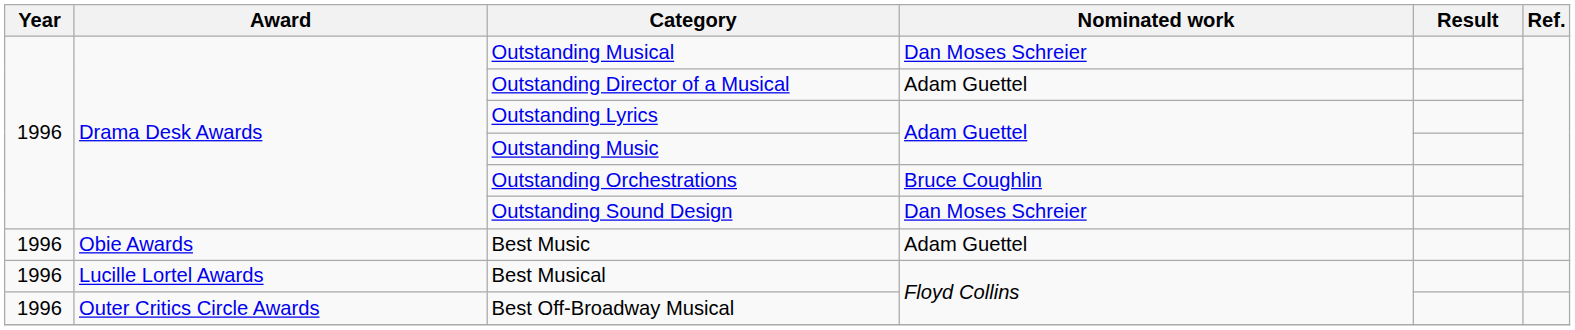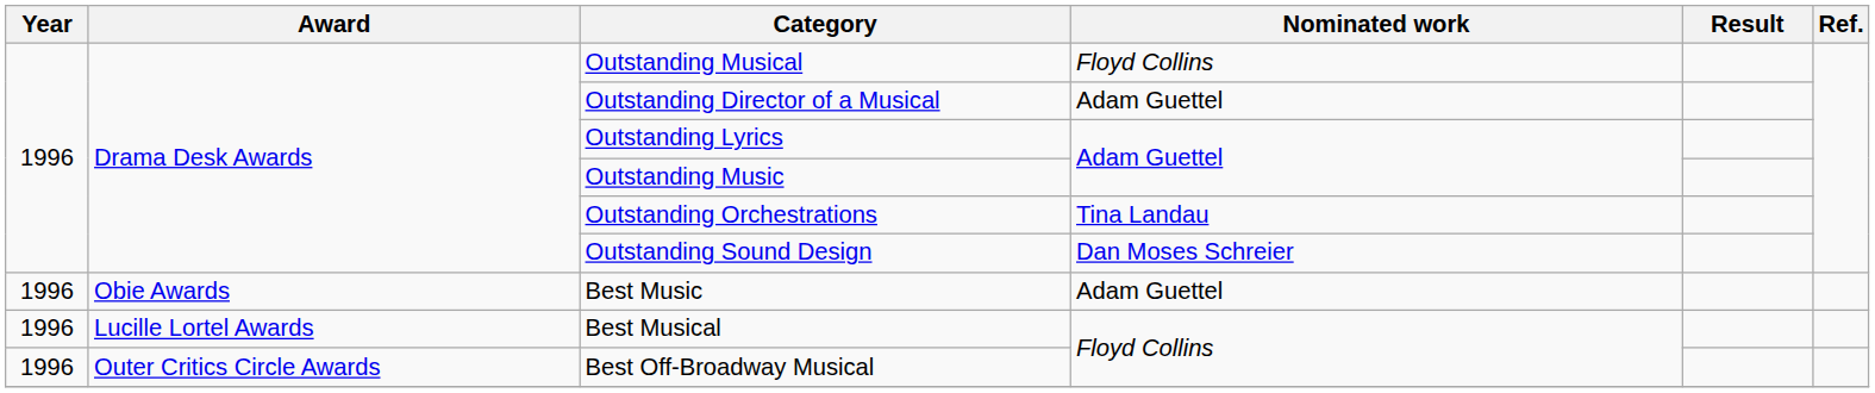Outstanding Musical | Nominated work: Dan Moses Schreier -> Floyd Collins
Outstanding Orchestrations | Nominated work: Bruce Coughlin -> Tina Landau
